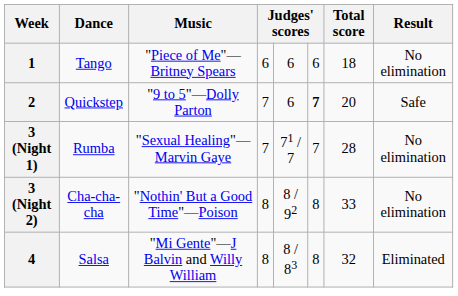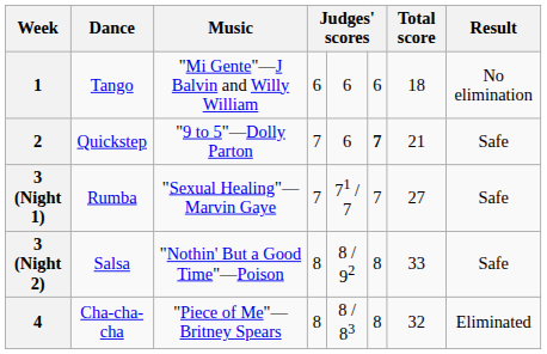1 | Music: "Piece of Me"—Britney Spears -> "Mi Gente"—J Balvin and Willy William
2 | Total score: 20 -> 21
3 (Night 1) | Total score: 28 -> 27
3 (Night 1) | Result: No elimination -> Safe
3 (Night 2) | Dance: Cha-cha-cha -> Salsa
3 (Night 2) | Result: No elimination -> Safe
4 | Dance: Salsa -> Cha-cha-cha
4 | Music: "Mi Gente"—J Balvin and Willy William -> "Piece of Me"—Britney Spears
